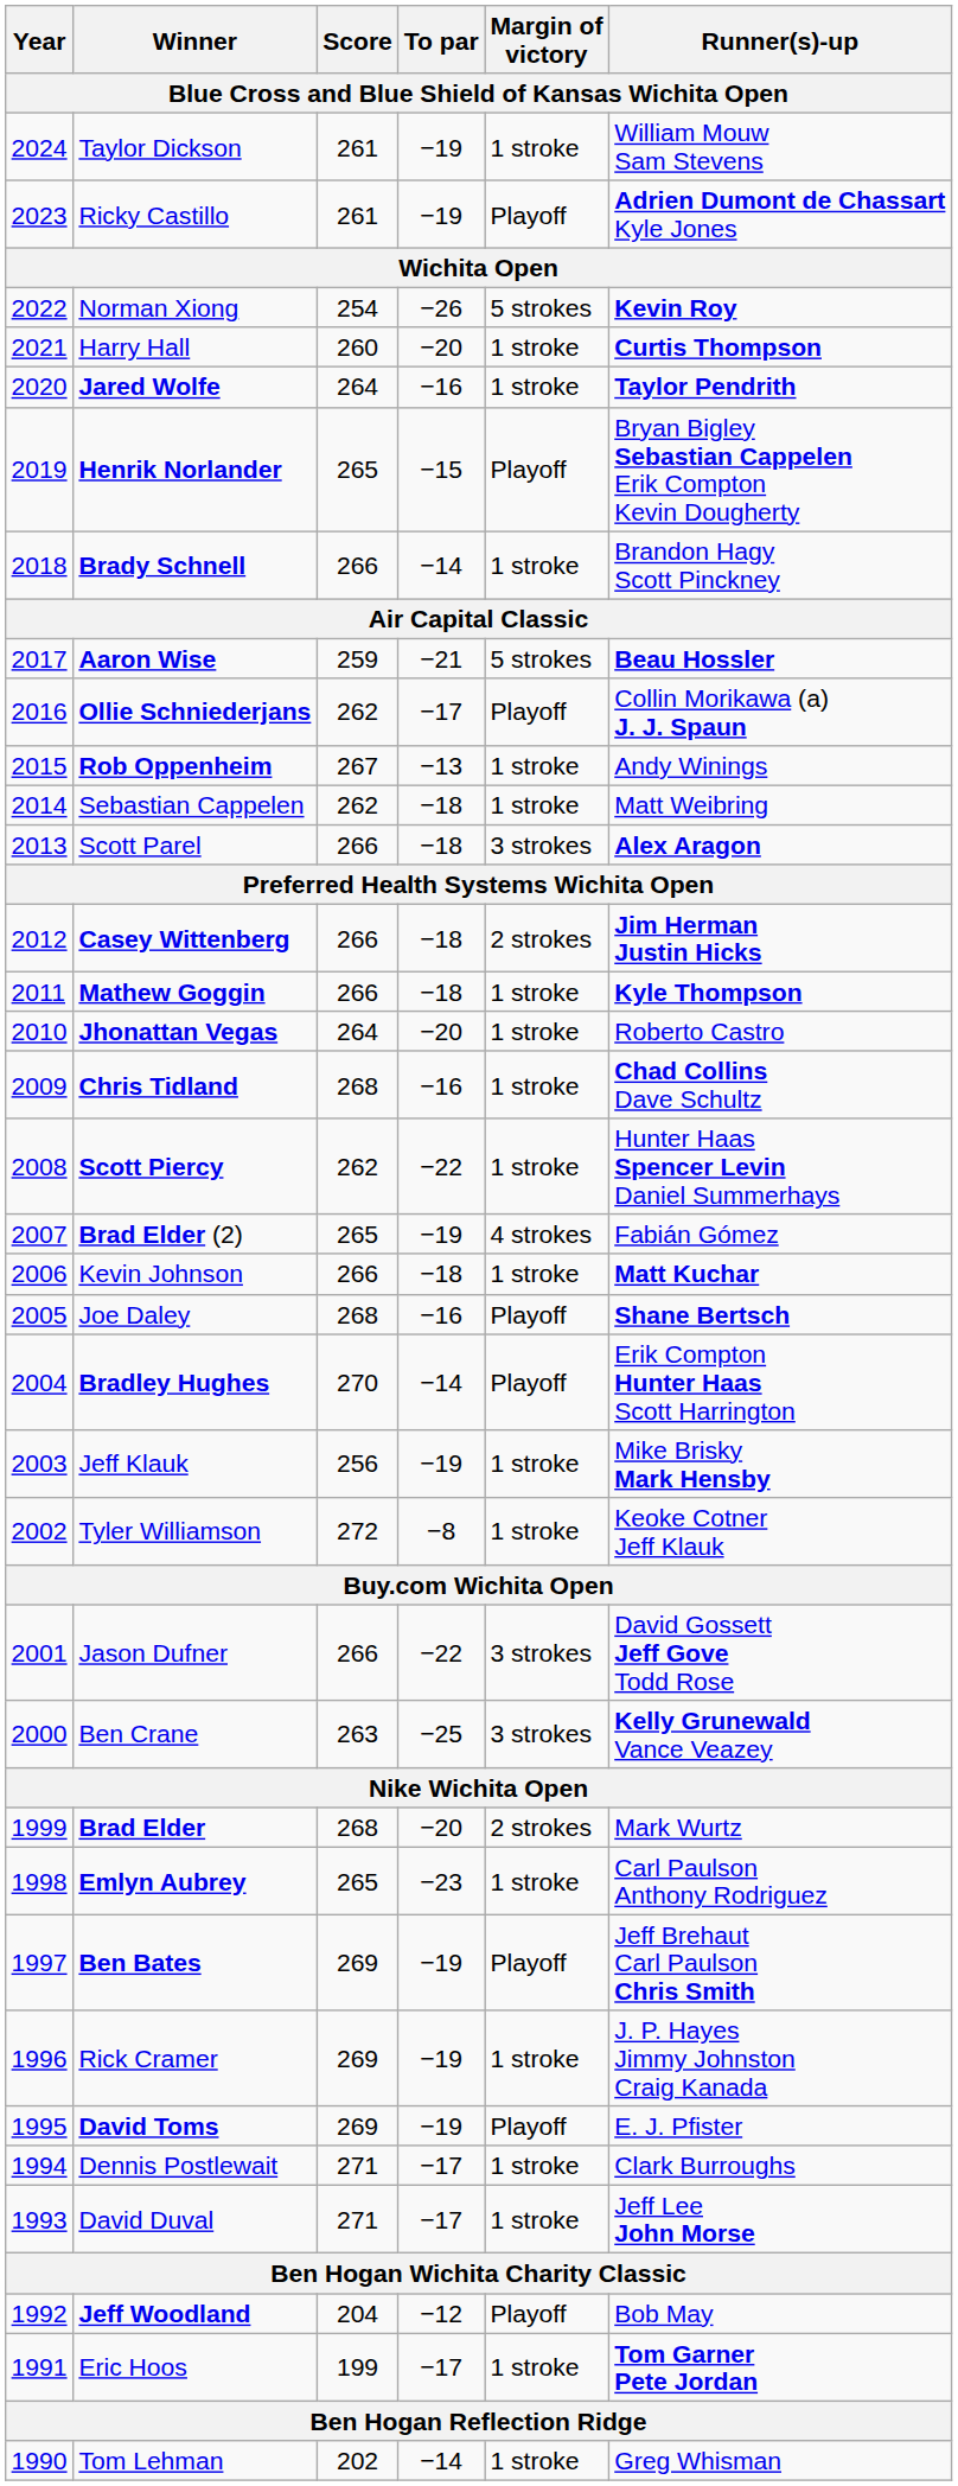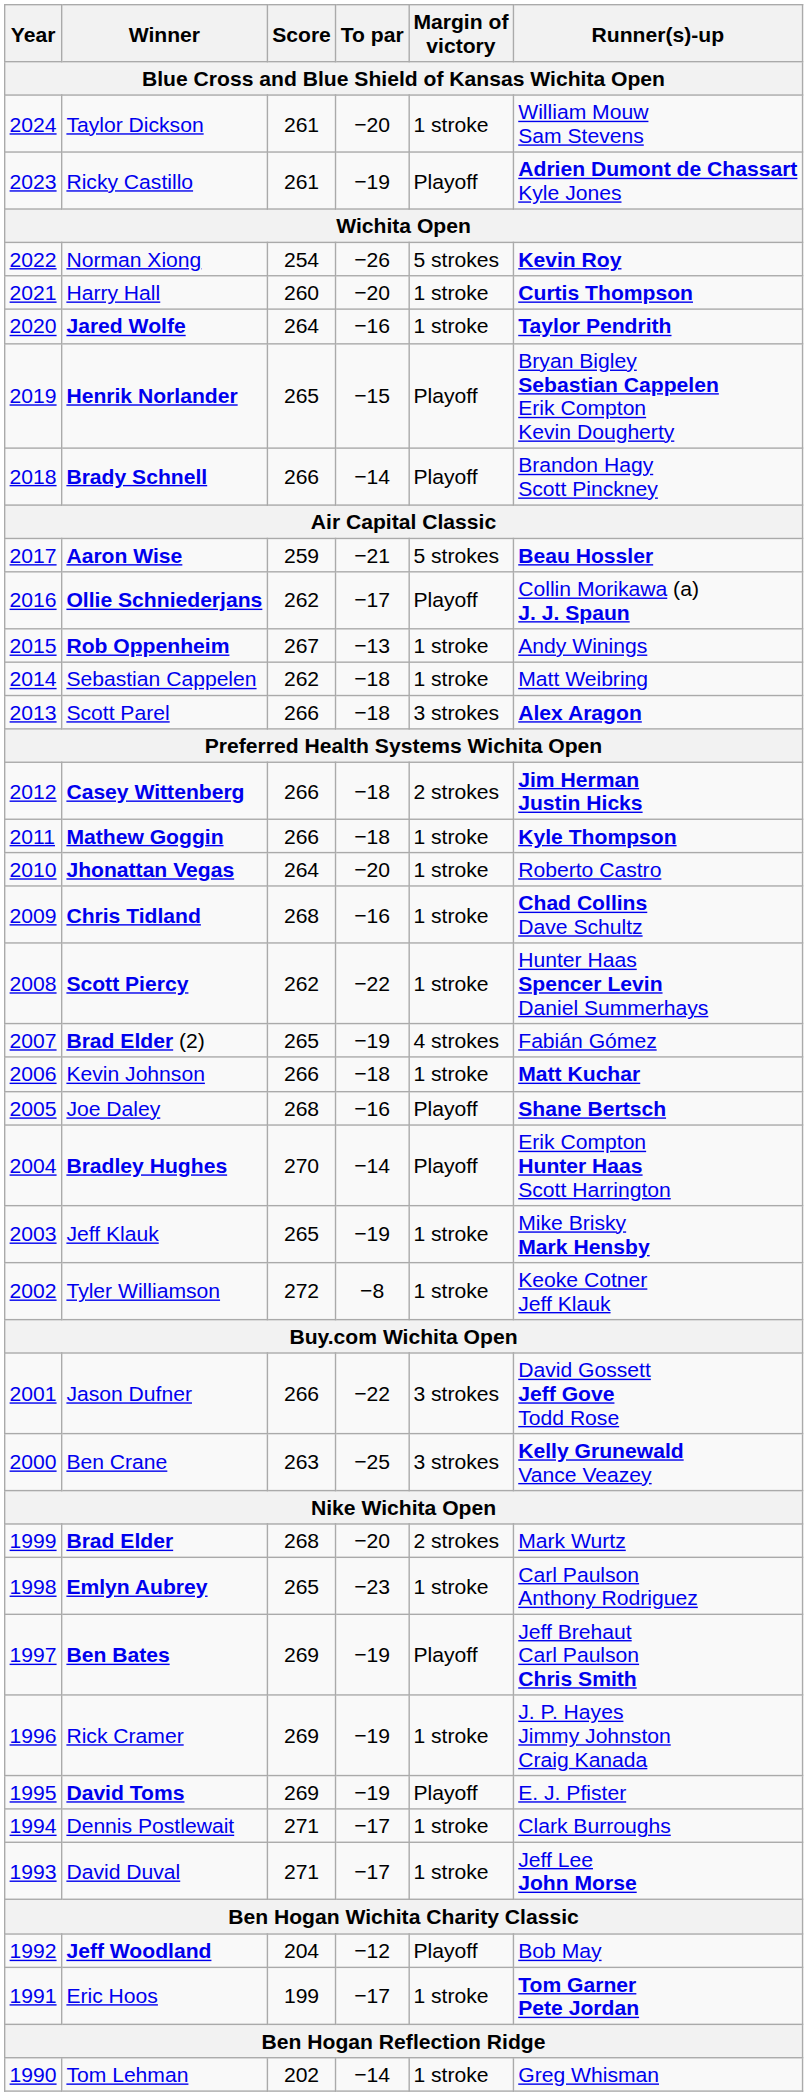Taylor Dickson | To par: −19 -> −20
Brady Schnell | Margin of victory: 1 stroke -> Playoff
Jeff Klauk | Score: 256 -> 265
